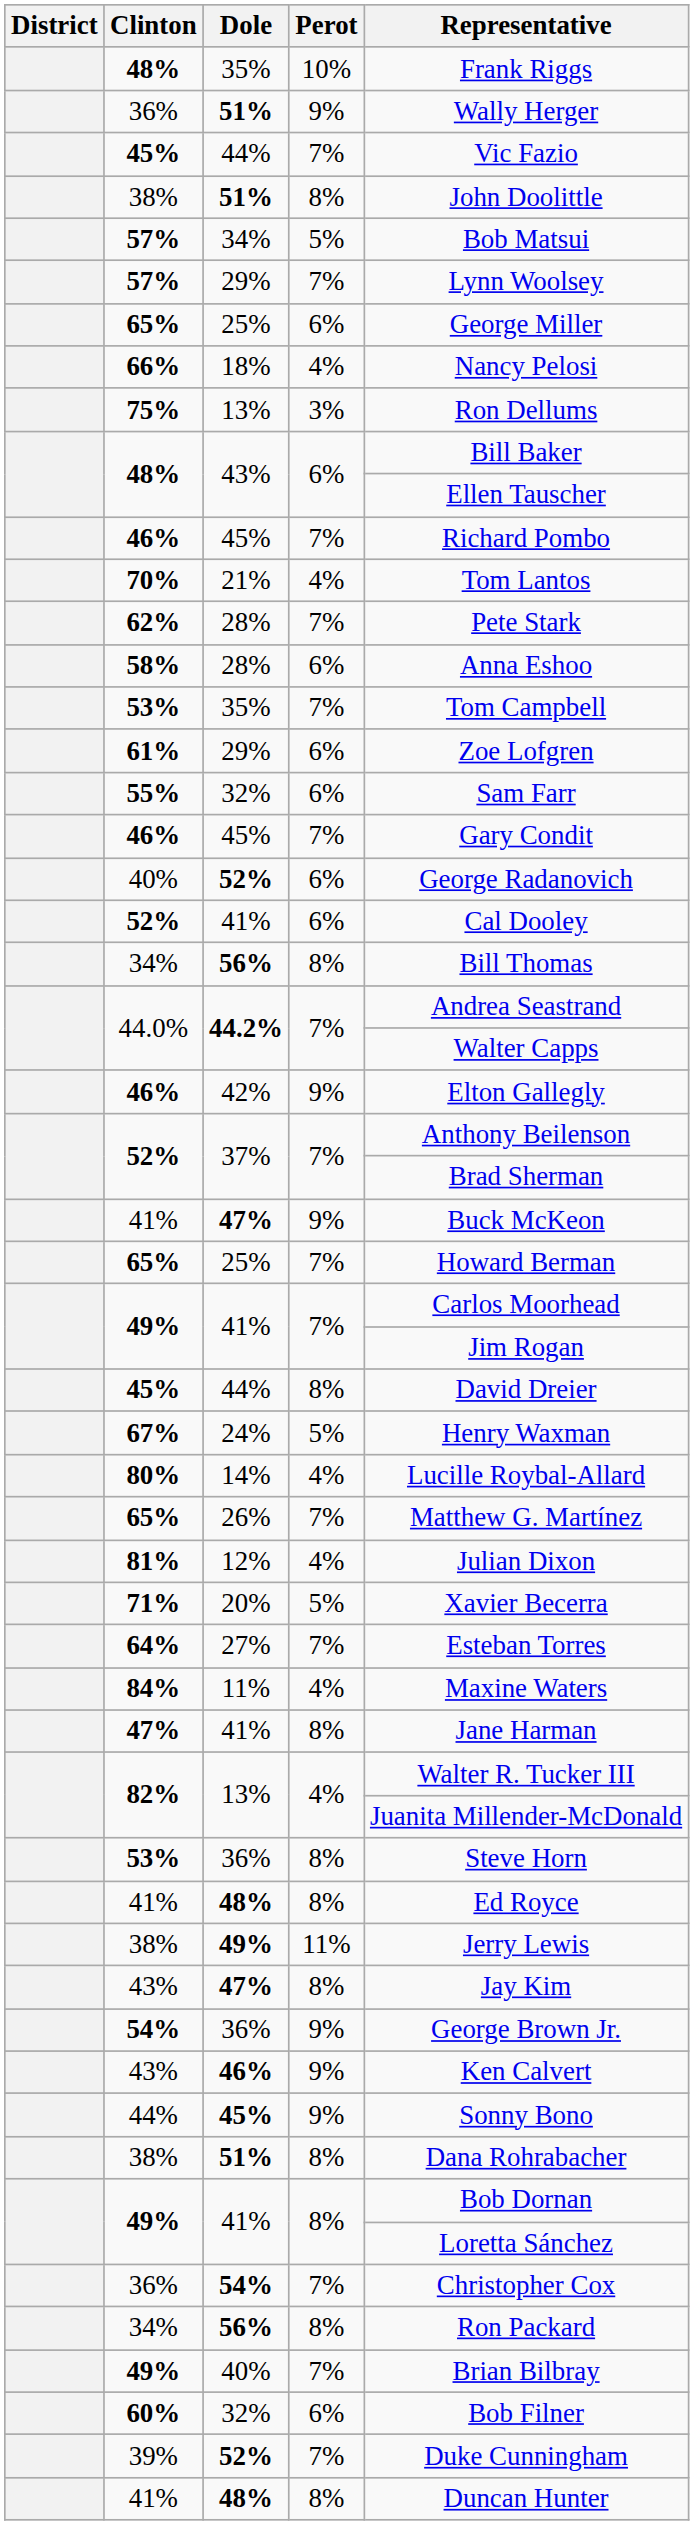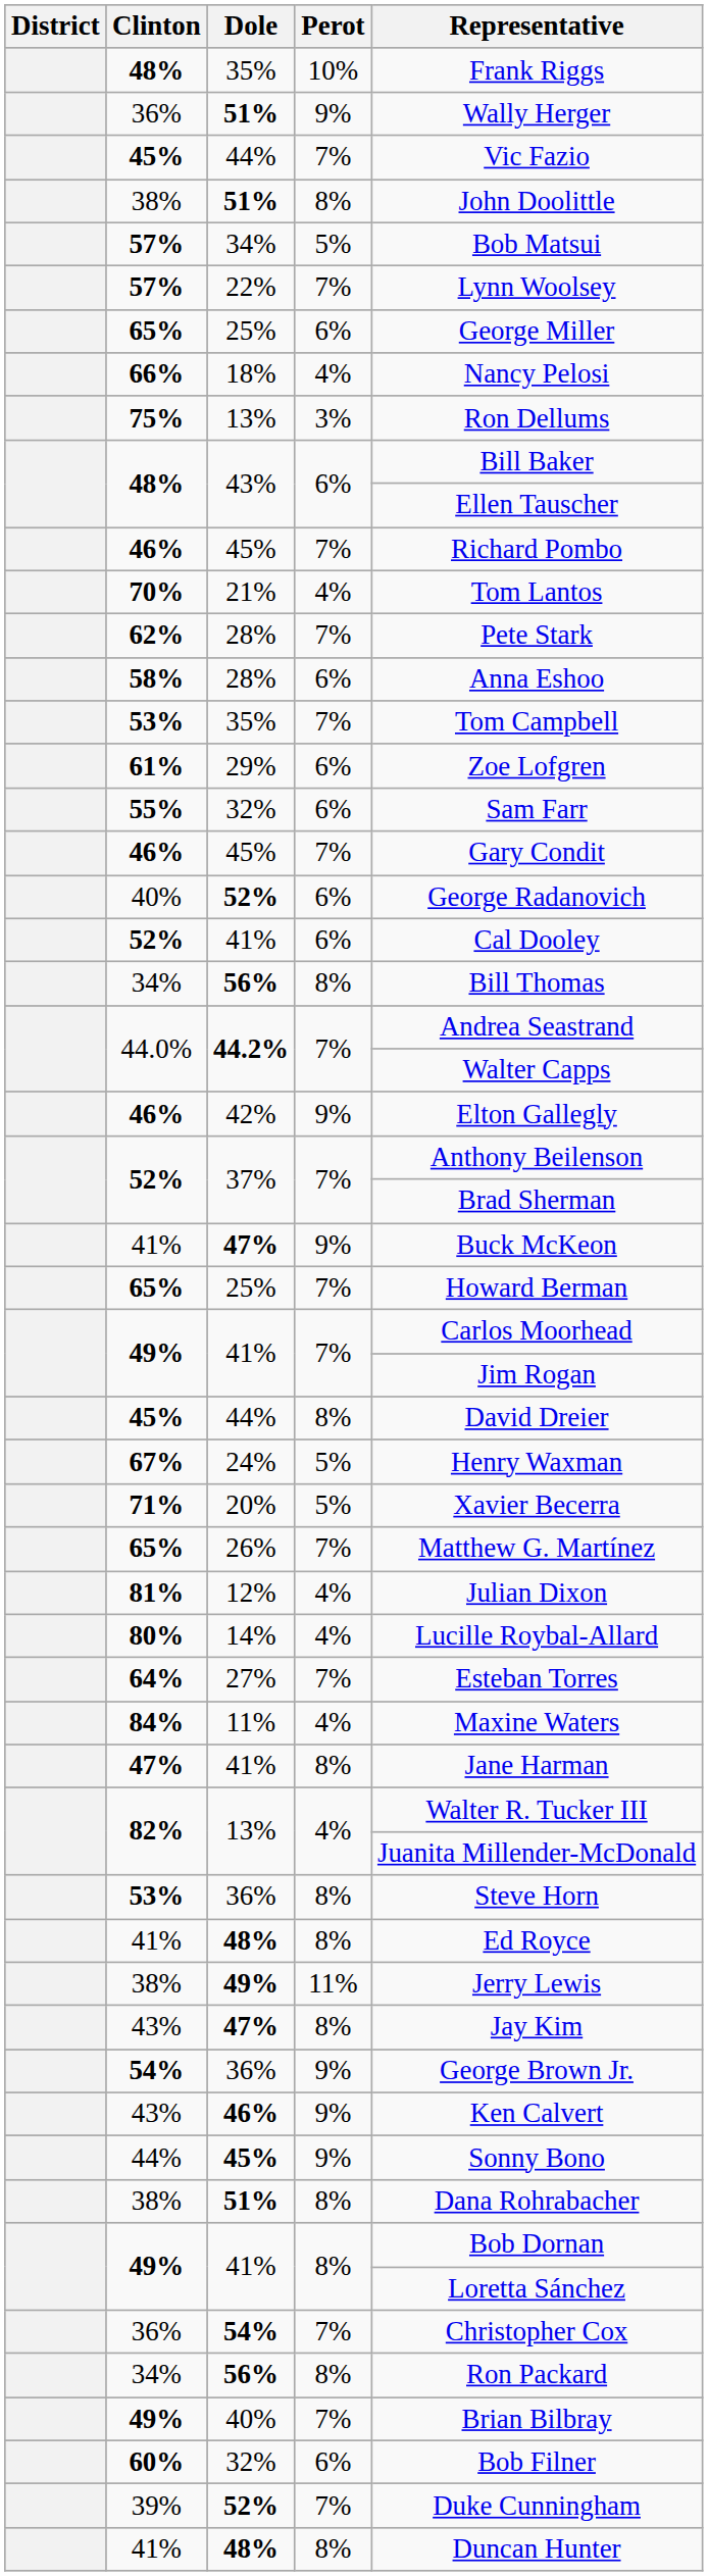57% / 7% | Dole: 29% -> 22%
rows swapped: 71% <-> 80%
